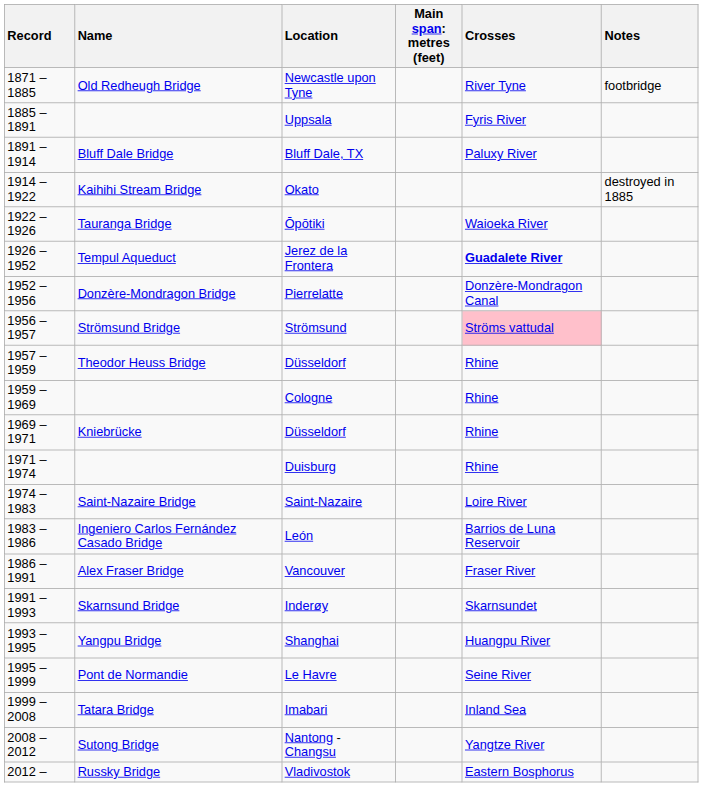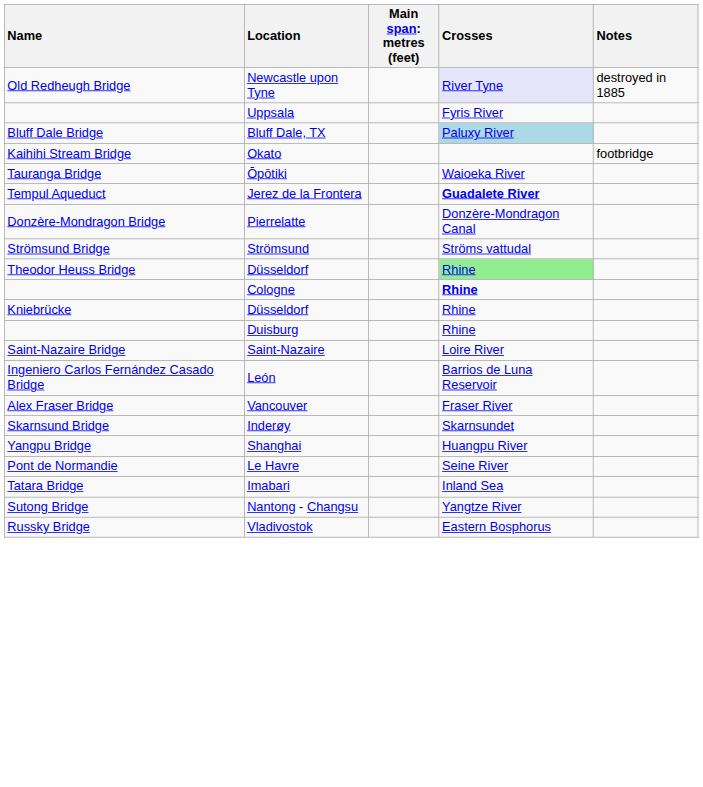- column: Record | 1871 – 1885 | 1885 – 1891 | 1891 – 1914 | 1914 – 1922 | 1922 – 1926 | 1926 – 1952 | 1952 – 1956 | 1956 – 1957 | 1957 – 1959 | 1959 – 1969 | 1969 – 1971 | 1971 – 1974 | 1974 – 1983 | 1983 – 1986 | 1986 – 1991 | 1991 – 1993 | 1993 – 1995 | 1995 – 1999 | 1999 – 2008 | 2008 – 2012 | 2012 –
Newcastle upon Tyne | Crosses: no background -> lavender background
Newcastle upon Tyne | Notes: footbridge -> destroyed in 1885
Bluff Dale, TX | Crosses: no background -> lightblue background
Okato | Notes: destroyed in 1885 -> footbridge
Strömsund | Crosses: pink background -> no background
Theodor Heuss Bridge / Düsseldorf | Crosses: no background -> lightgreen background
Cologne | Crosses: normal -> bold
